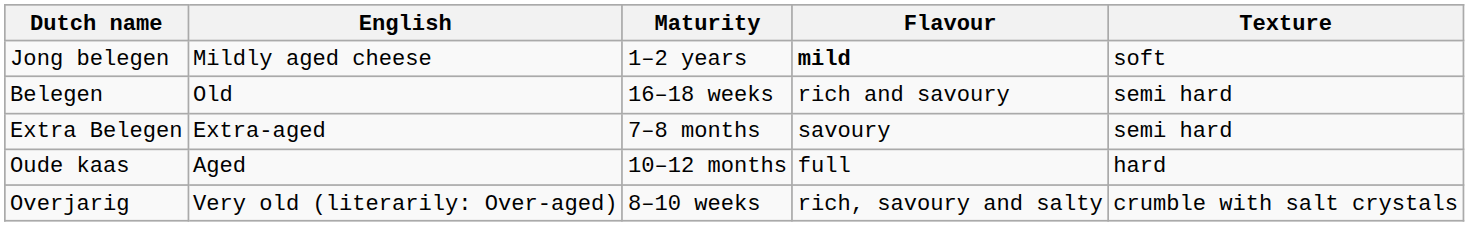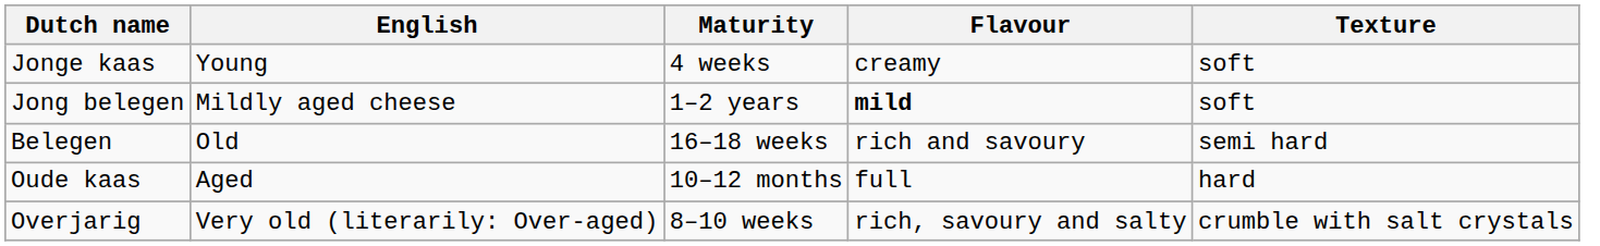+ row: Jonge kaas | Young | 4 weeks | creamy | soft
- row: Extra Belegen | Extra-aged | 7–8 months | savoury | semi hard
